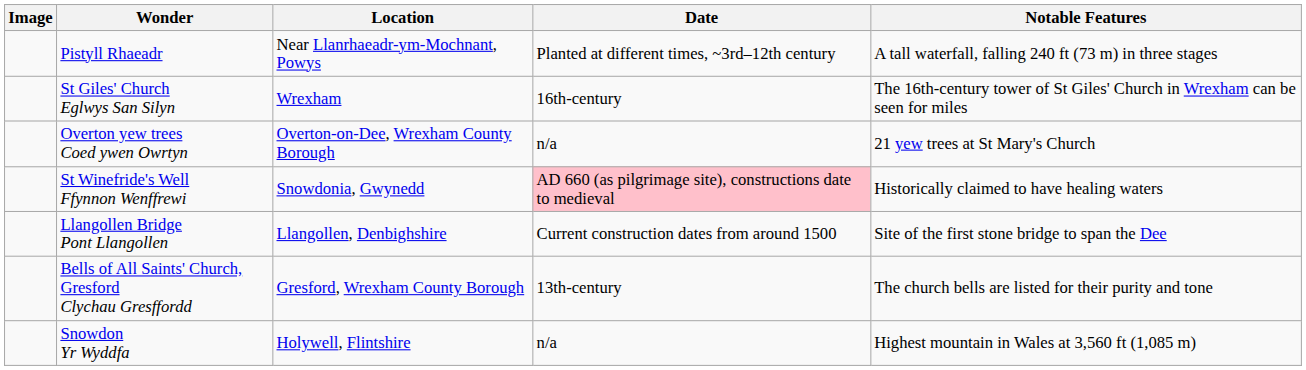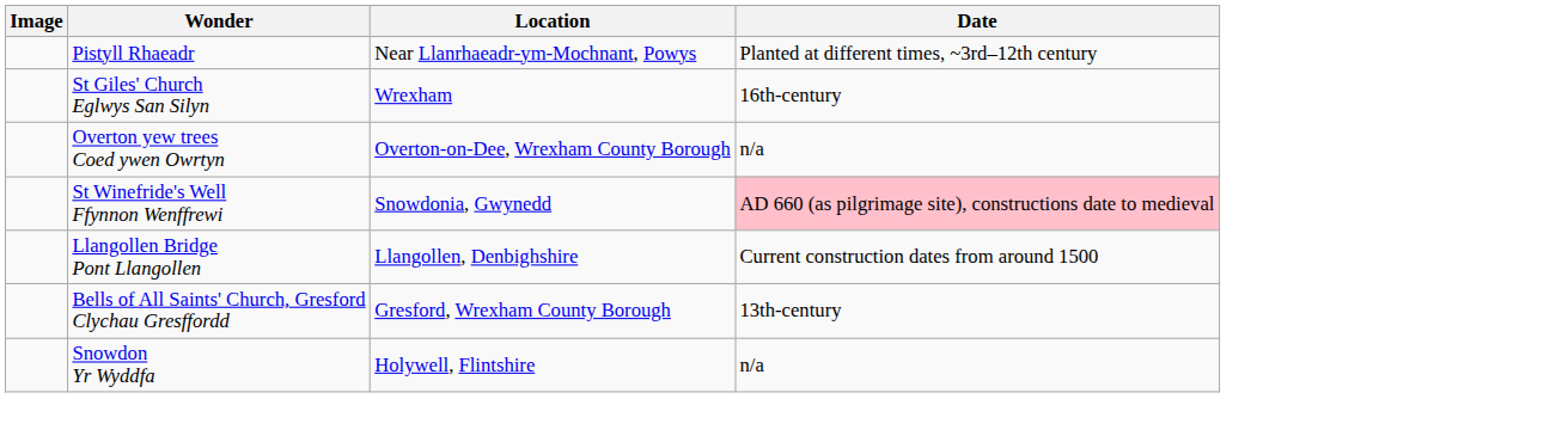- column: Notable Features | A tall waterfall, falling 240 ft (73 m) in three stages | The 16th-century tower of St Giles' Church in Wrexham can be seen for miles | 21 yew trees at St Mary's Church | Historically claimed to have healing waters | Site of the first stone bridge to span the Dee | The church bells are listed for their purity and tone | Highest mountain in Wales at 3,560 ft (1,085 m)
